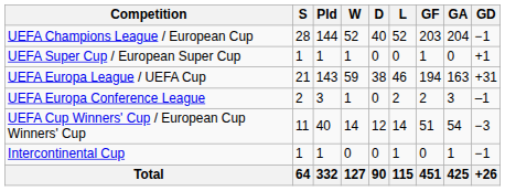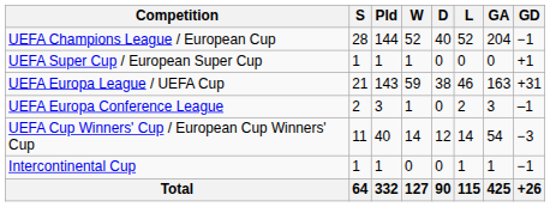- column: GF | 203 | 1 | 194 | 2 | 51 | 0 | 451
